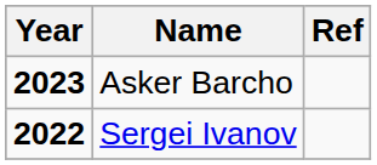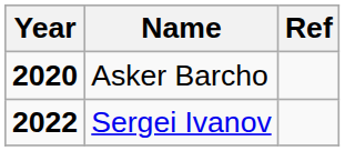Asker Barcho | Year: 2023 -> 2020
